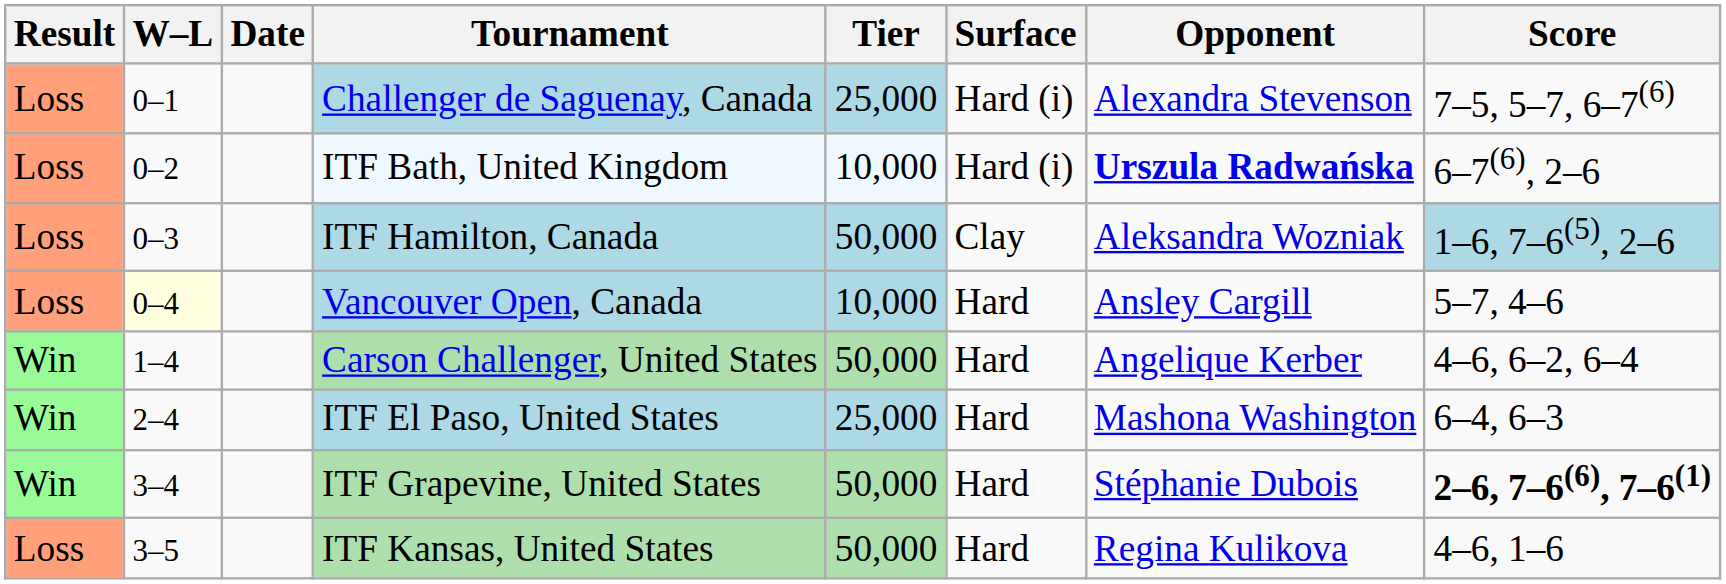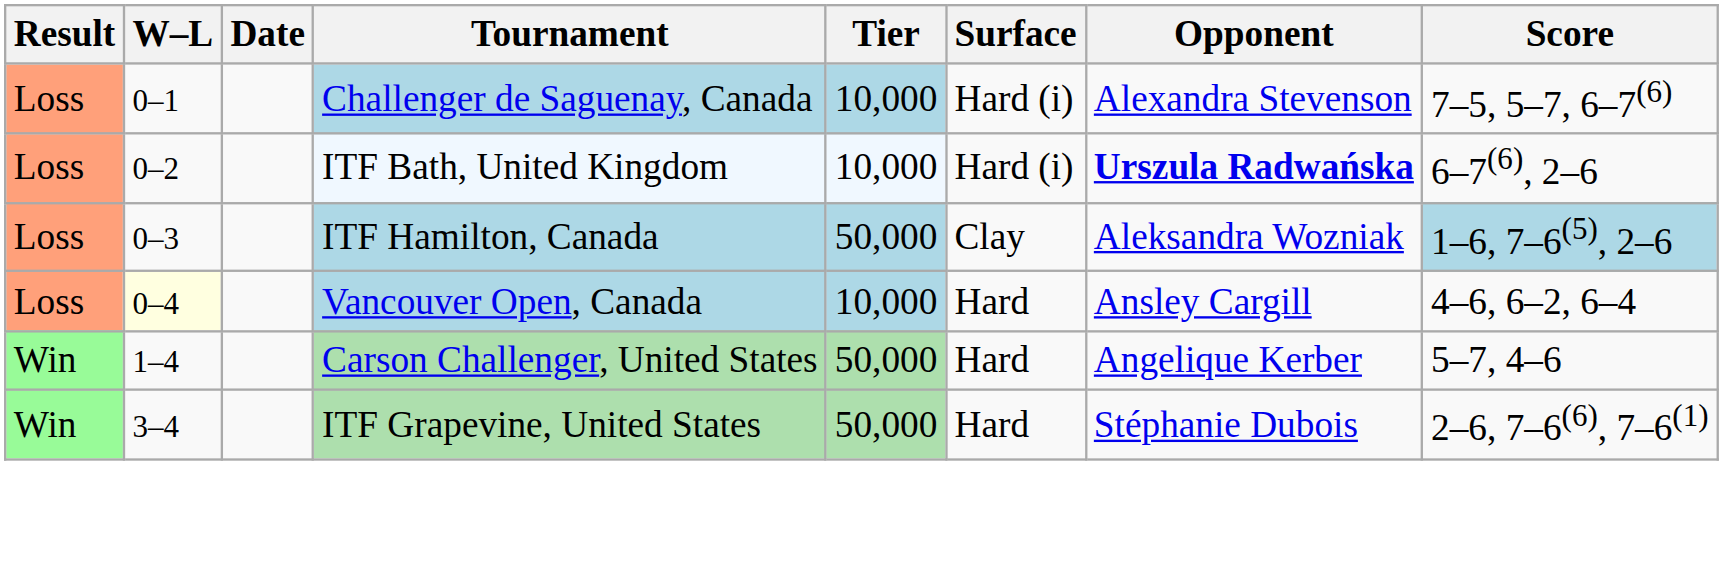Challenger de Saguenay, Canada | Tier: 25,000 -> 10,000
Vancouver Open, Canada | Score: 5–7, 4–6 -> 4–6, 6–2, 6–4
Carson Challenger, United States | Score: 4–6, 6–2, 6–4 -> 5–7, 4–6
- row: Win | 2–4 | ITF El Paso, United States | 25,000 | Hard | Mashona Washington | 6–4, 6–3
ITF Grapevine, United States | Score: bold -> normal
- row: Loss | 3–5 | ITF Kansas, United States | 50,000 | Hard | Regina Kulikova | 4–6, 1–6
